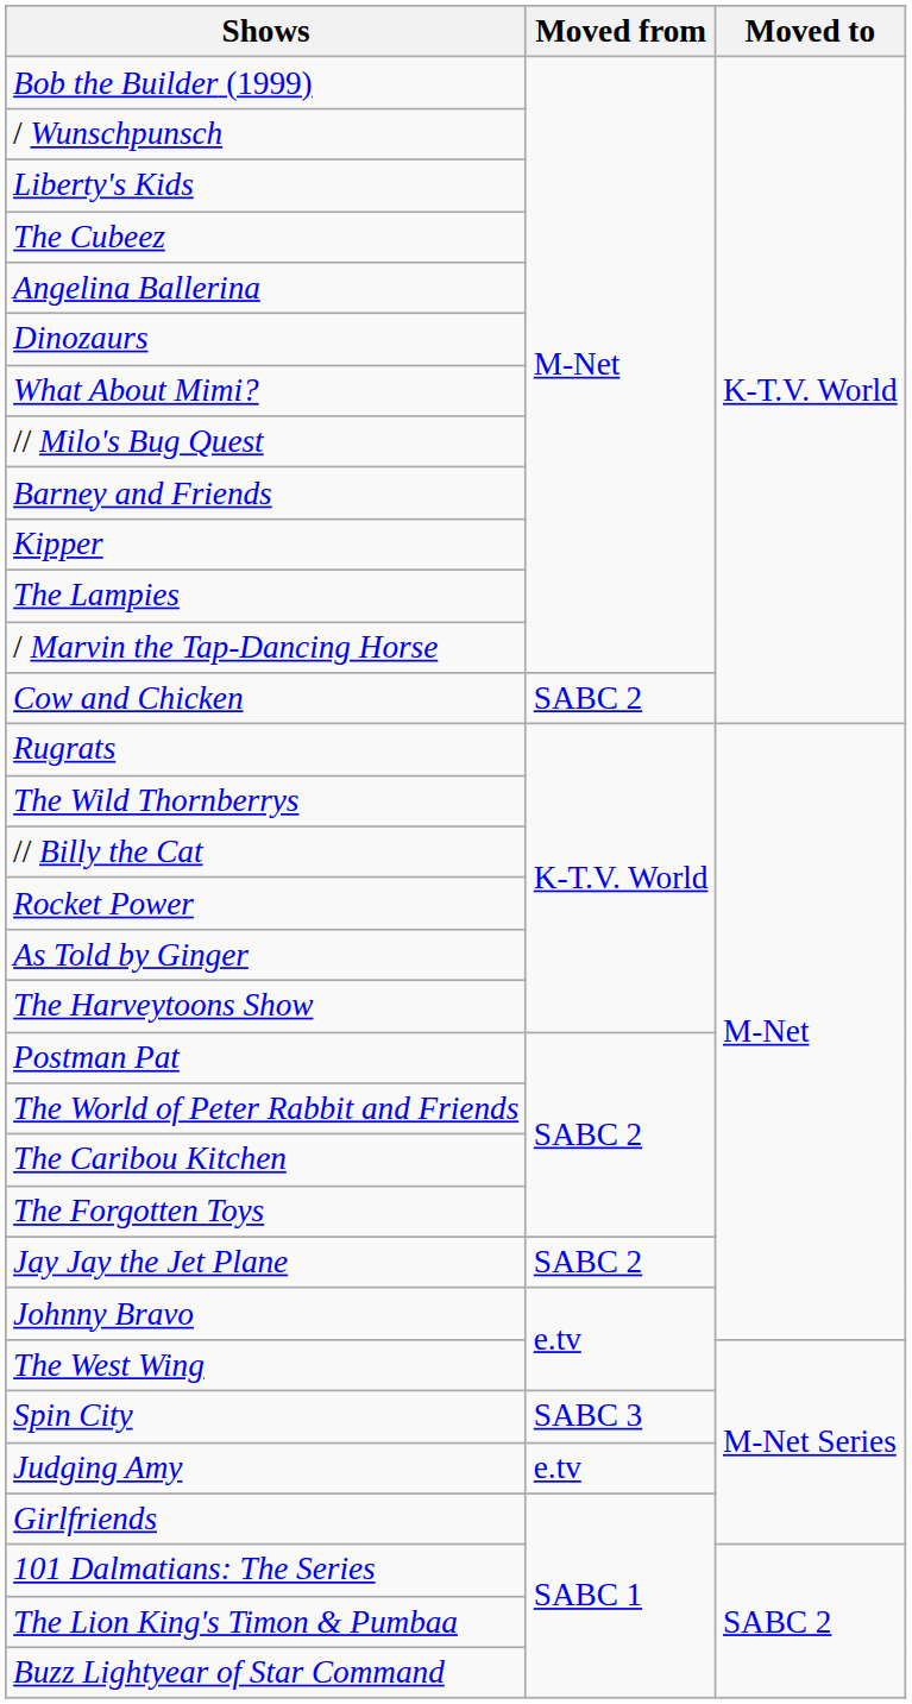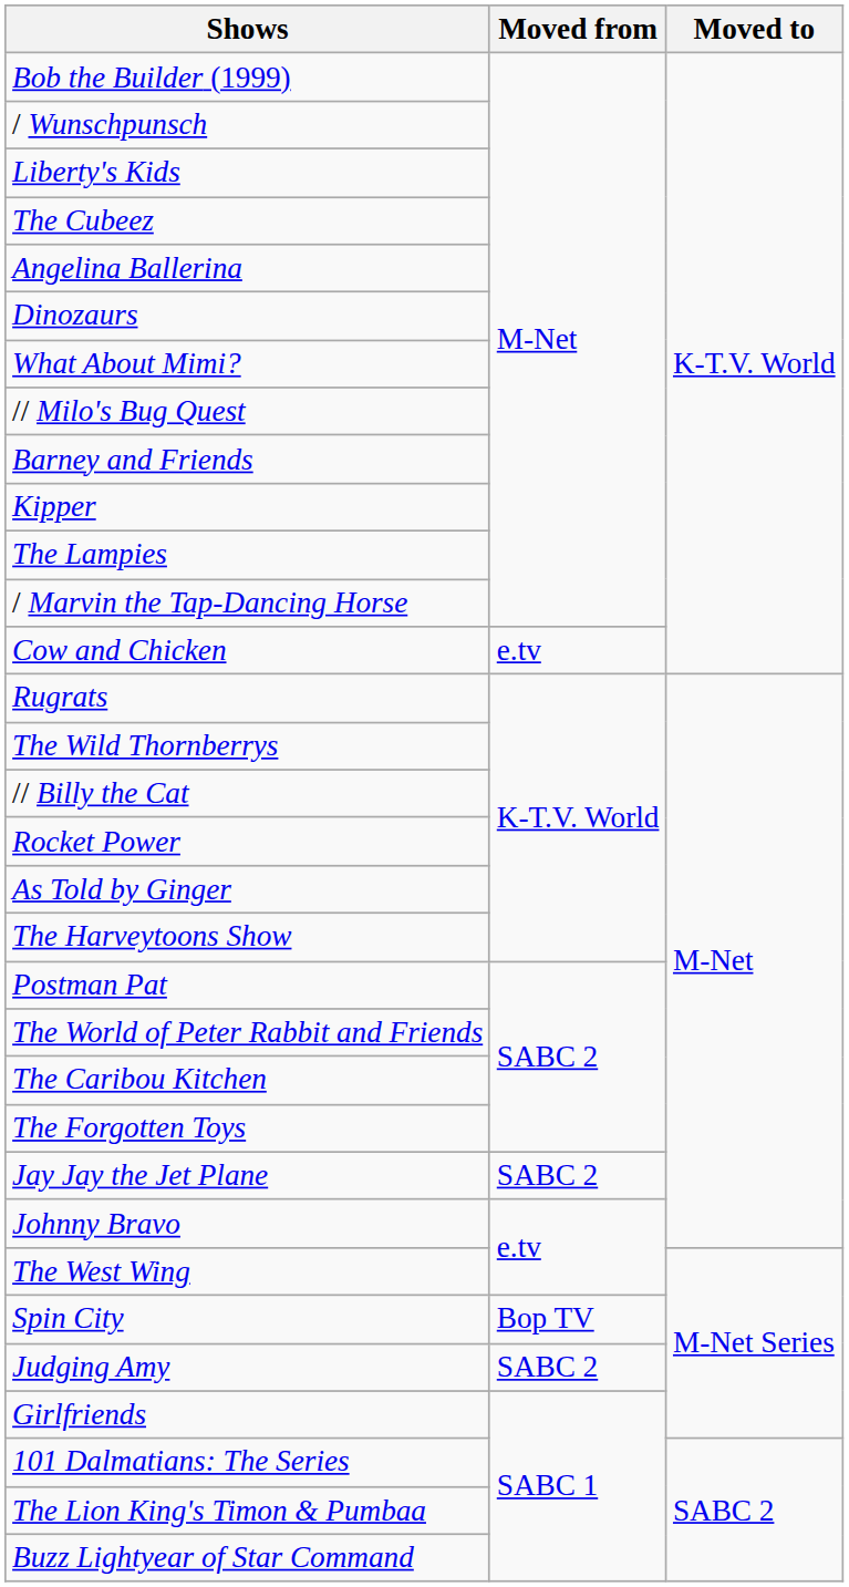Cow and Chicken | Moved from: SABC 2 -> e.tv
Spin City | Moved from: SABC 3 -> Bop TV
Judging Amy | Moved from: e.tv -> SABC 2
